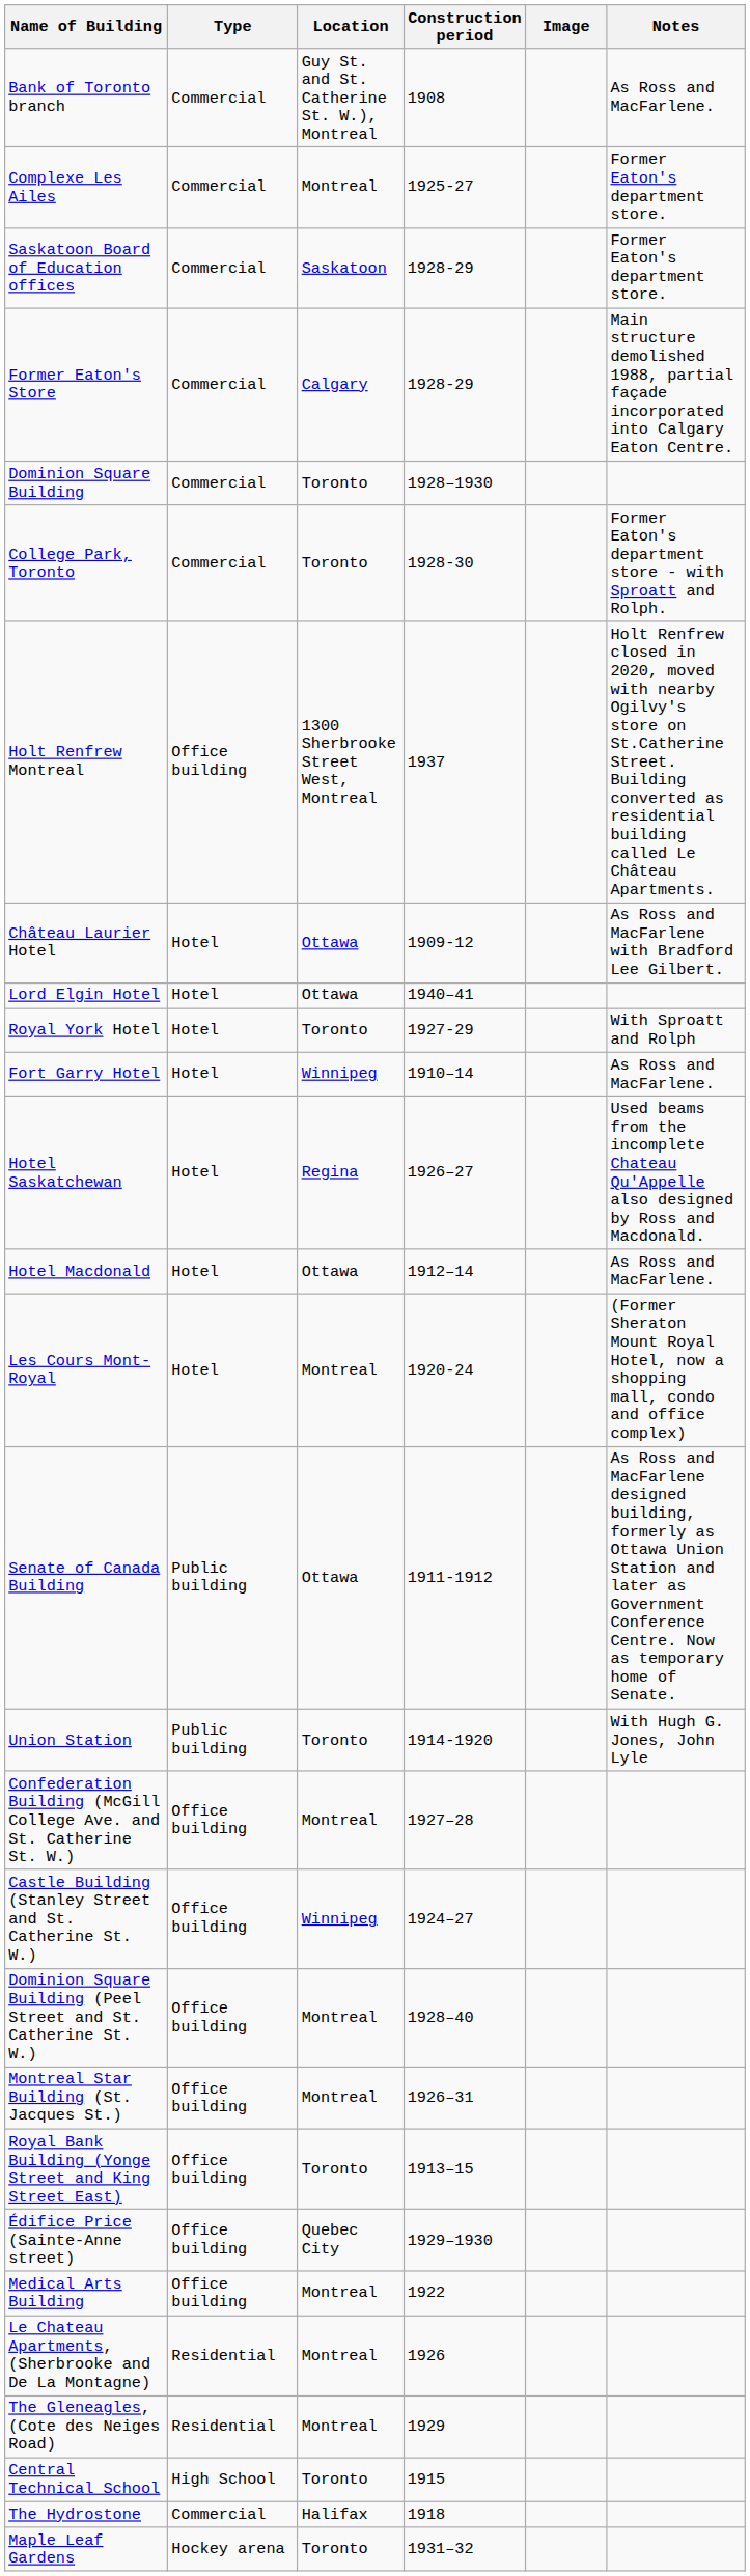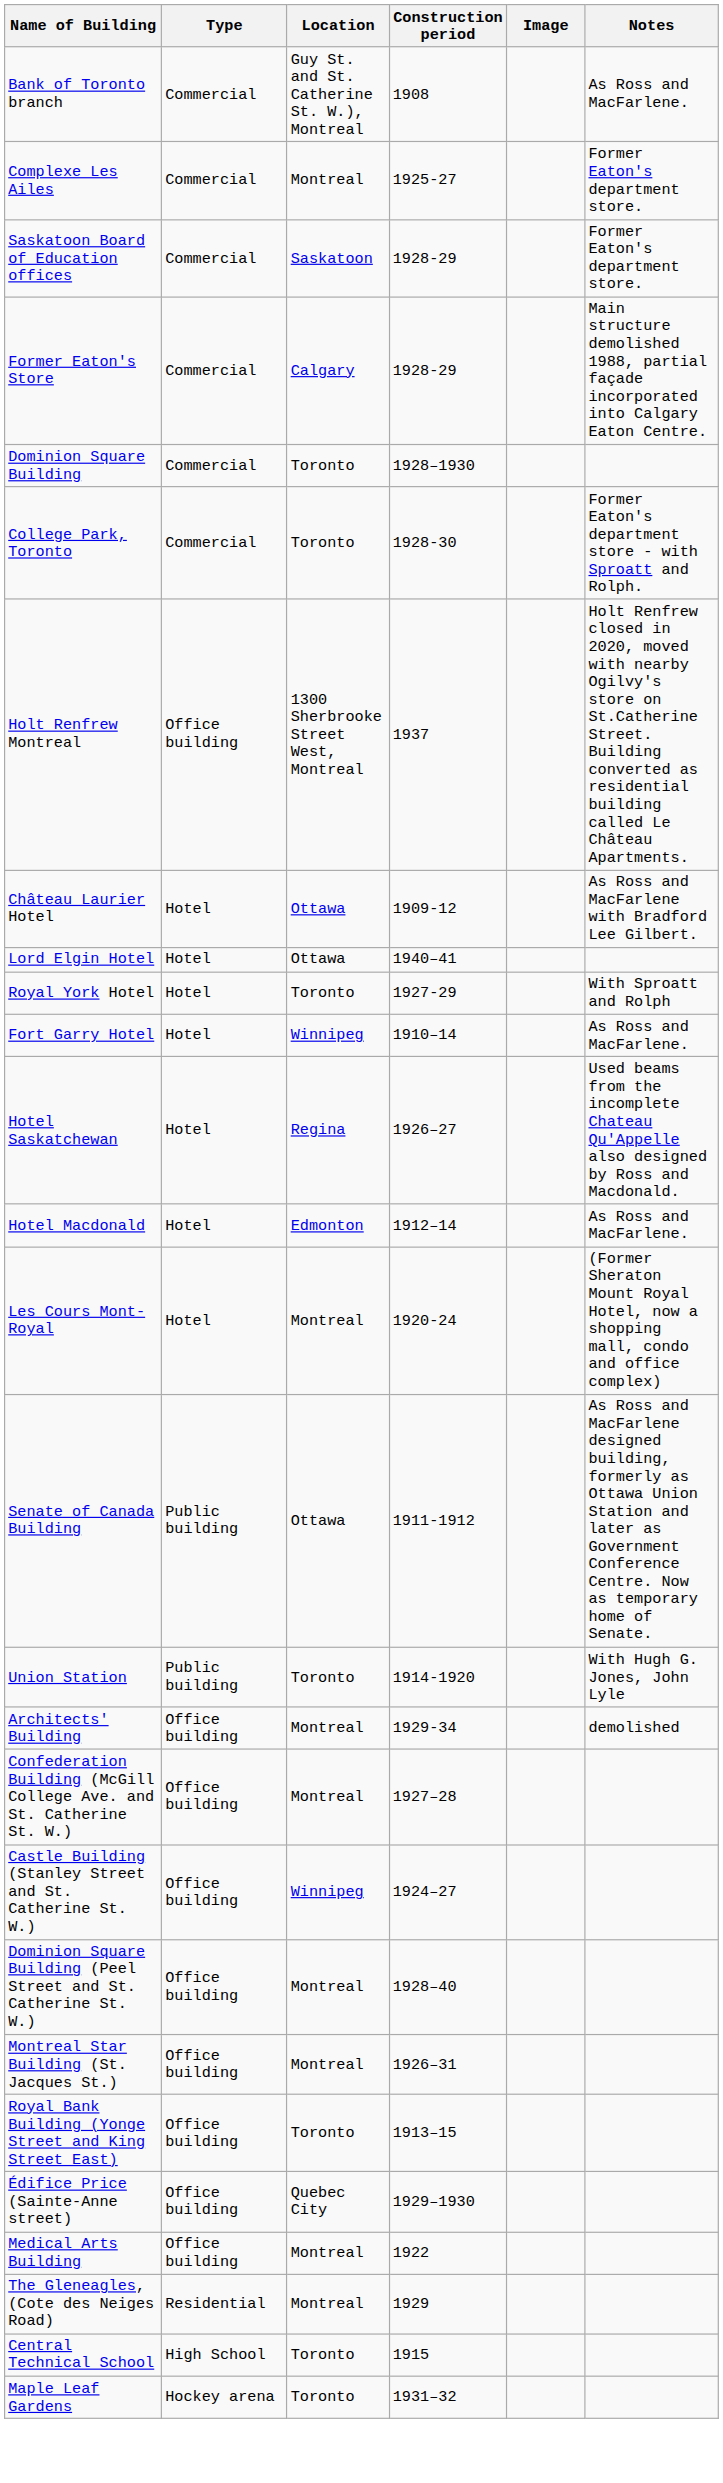Hotel Macdonald | Location: Ottawa -> Edmonton
+ row: Architects' Building | Office building | Montreal | 1929-34 | demolished
- row: Le Chateau Apartments, (Sherbrooke and De La Montagne) | Residential | Montreal | 1926
- row: The Hydrostone | Commercial | Halifax | 1918
